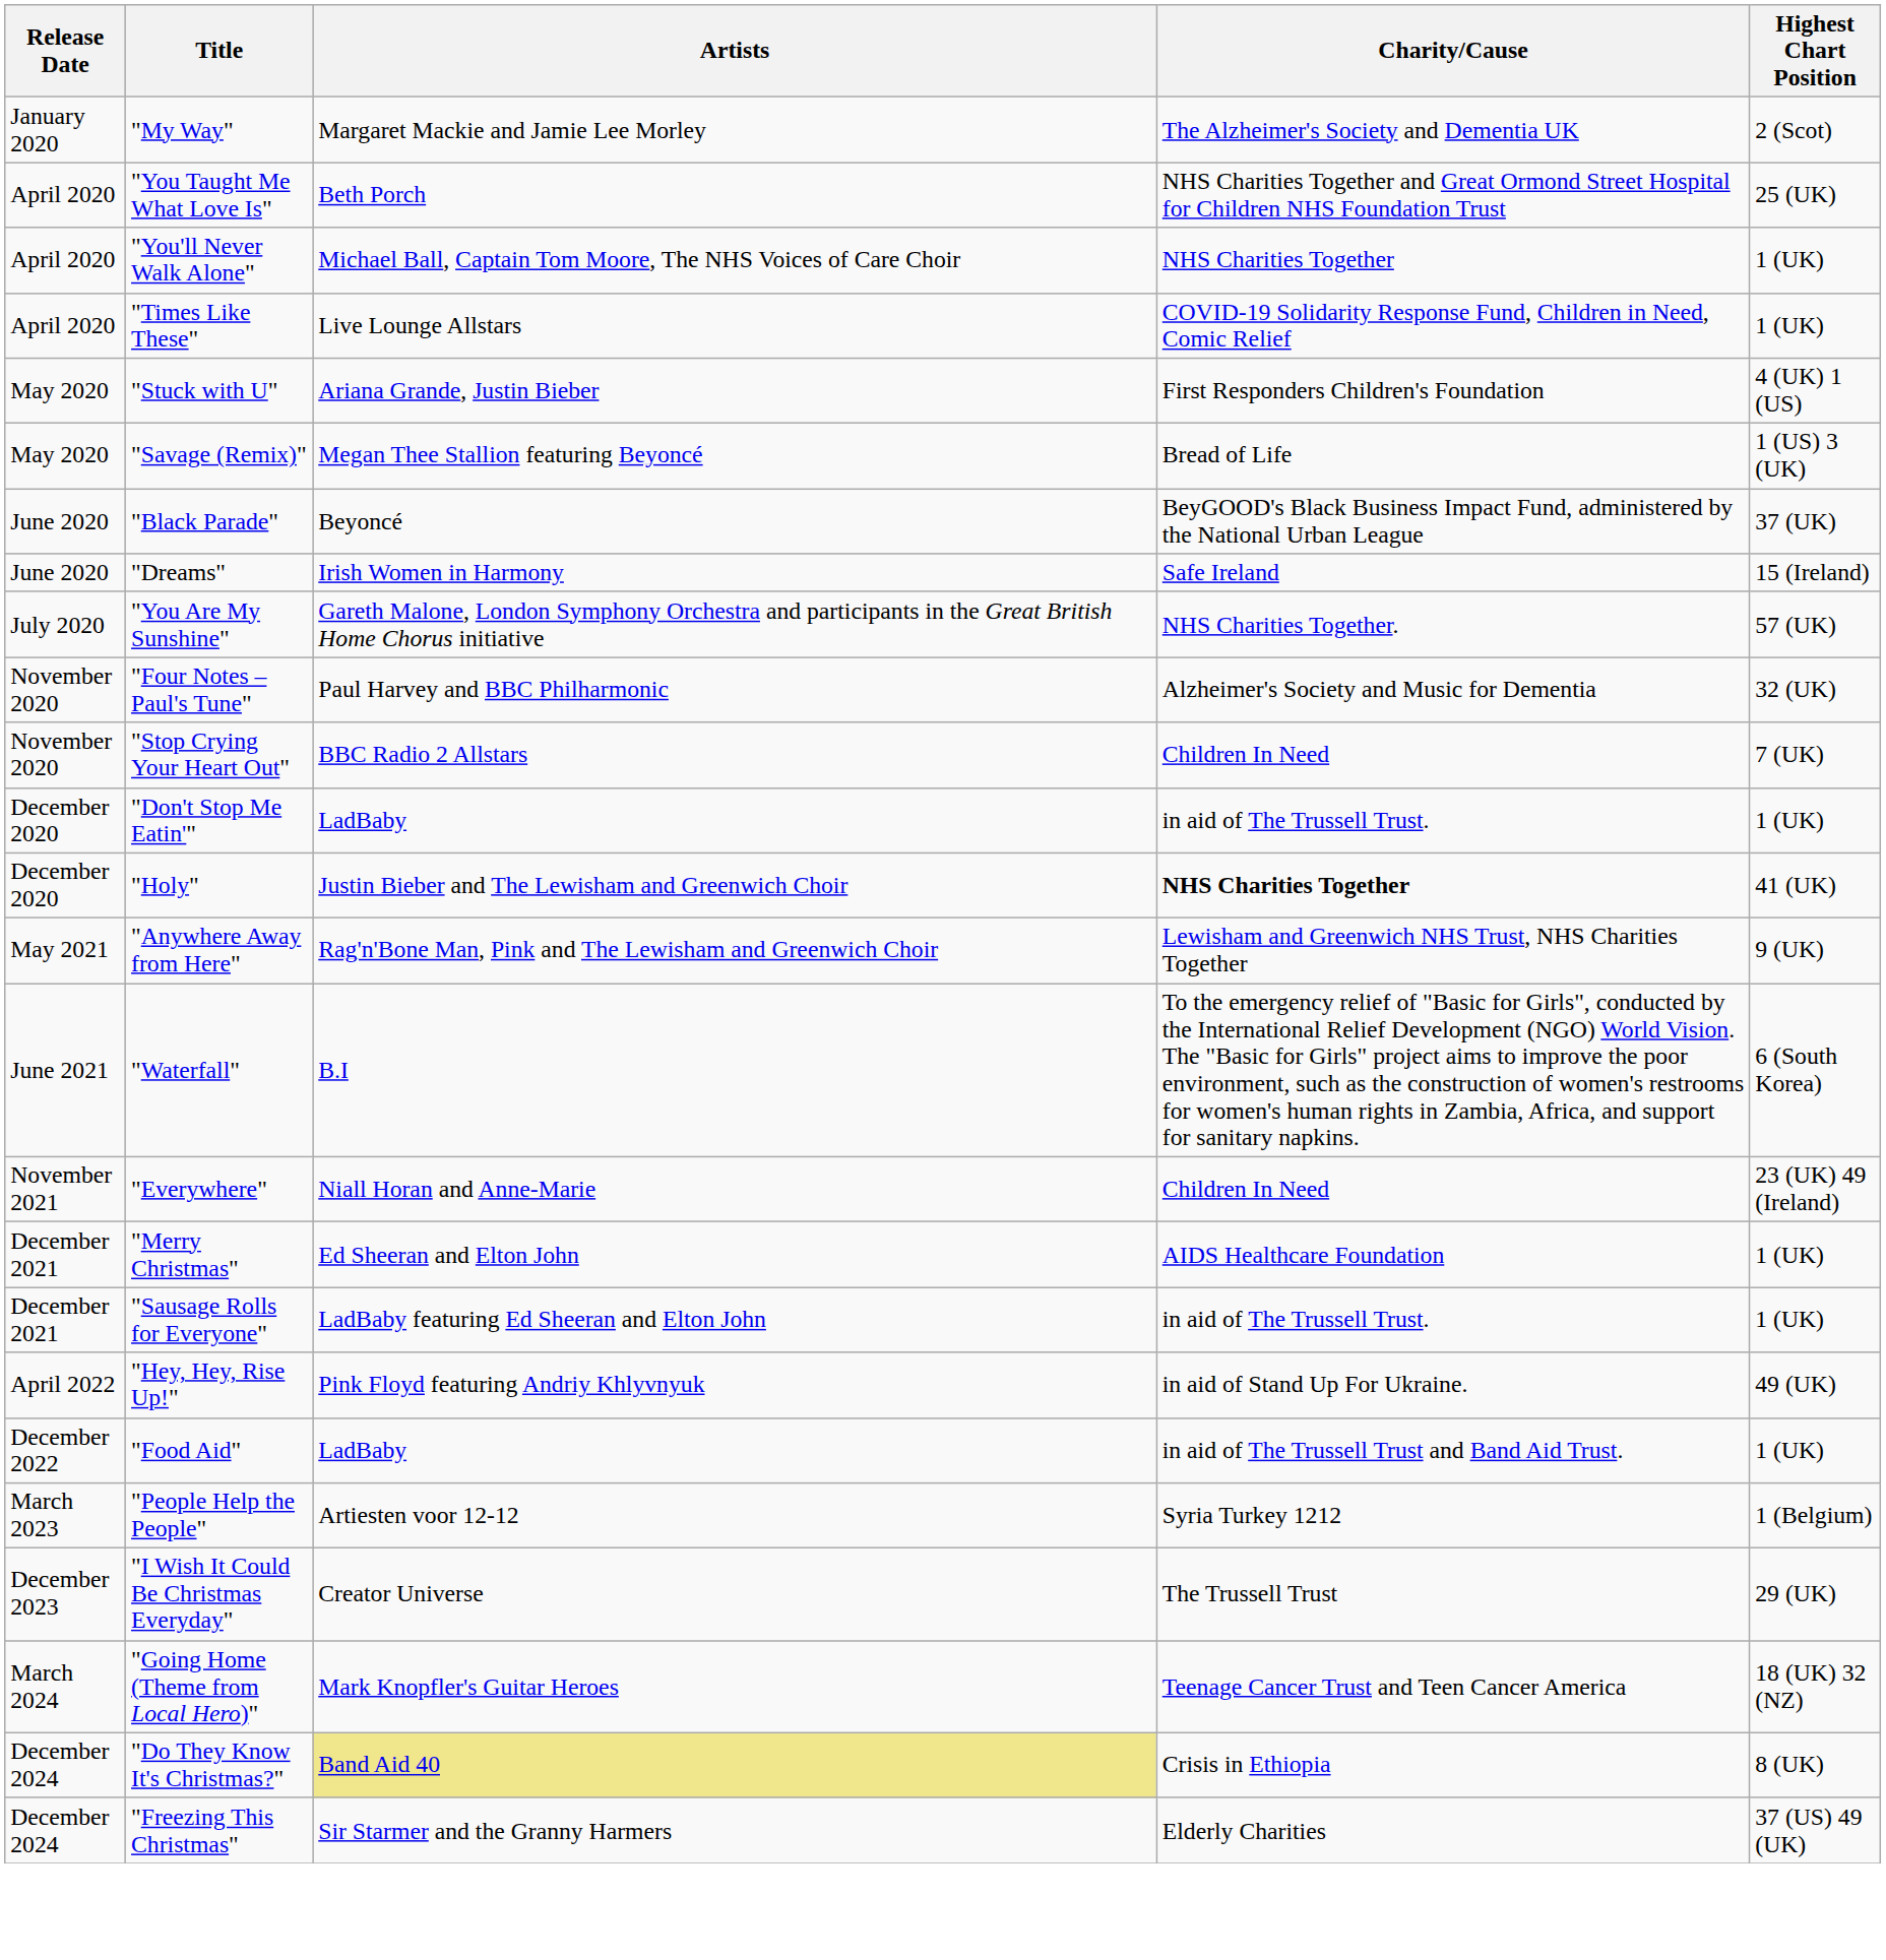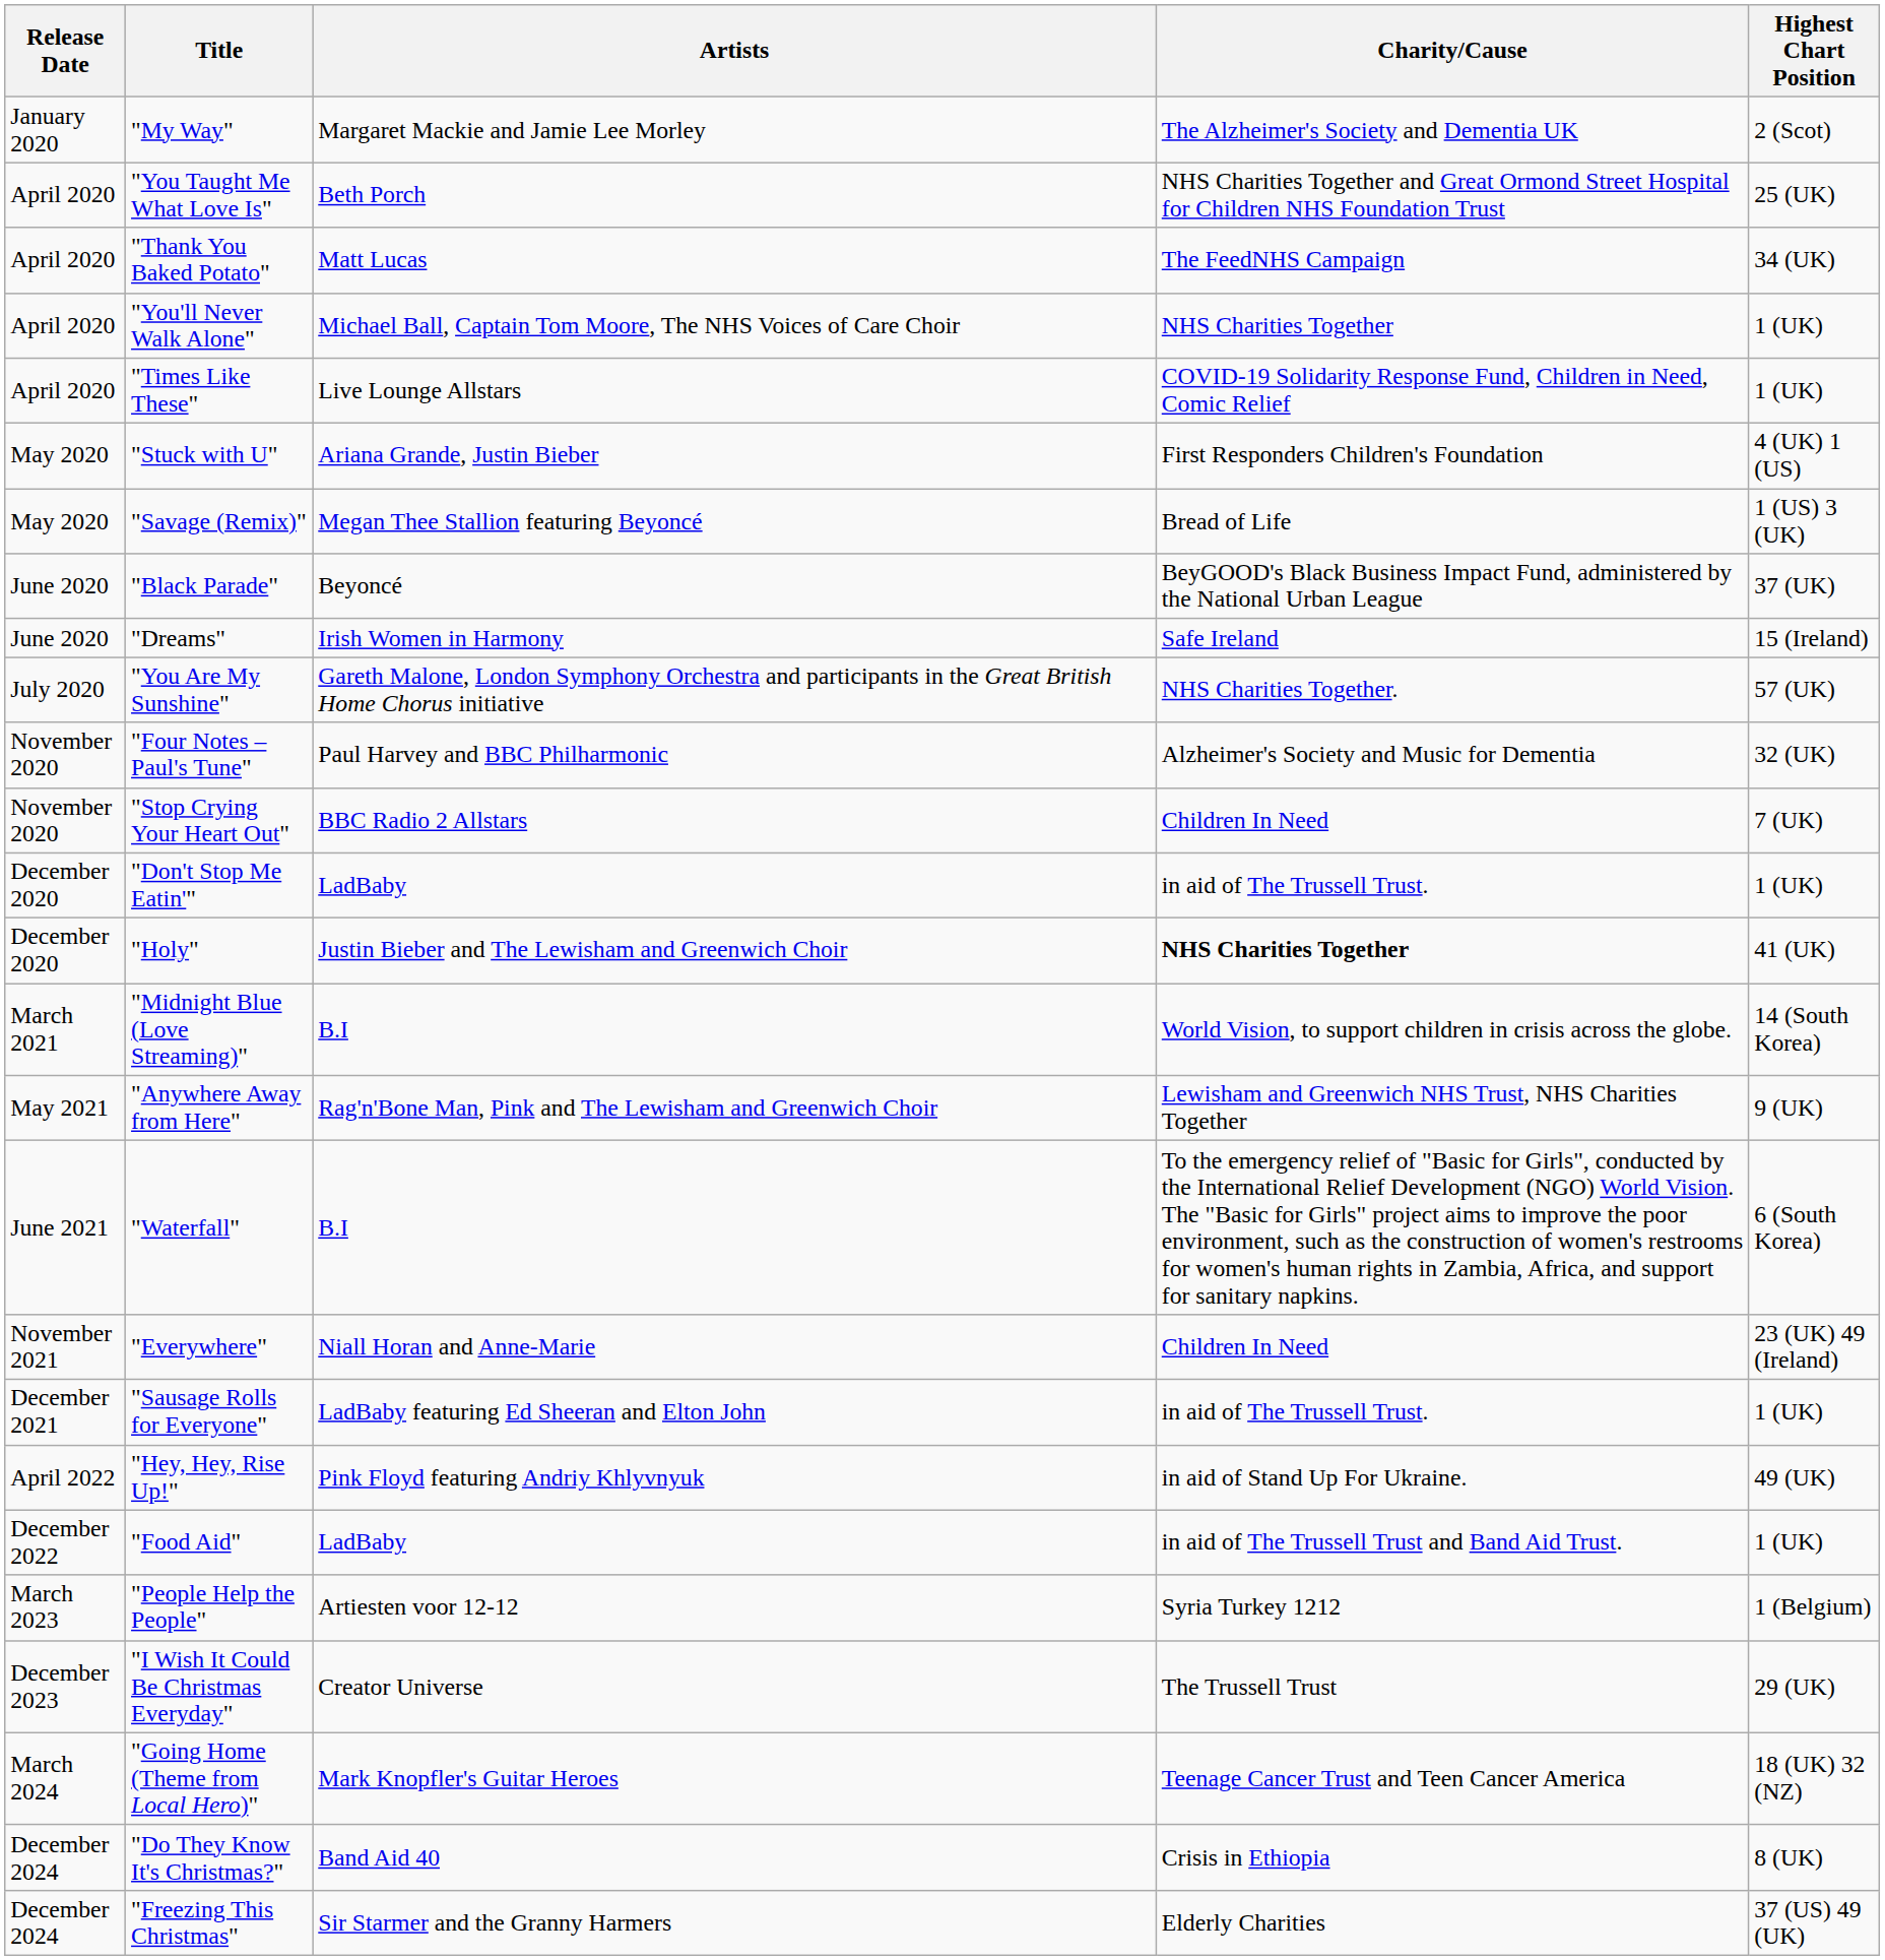+ row: April 2020 | "Thank You Baked Potato" | Matt Lucas | The FeedNHS Campaign | 34 (UK)
+ row: March 2021 | "Midnight Blue (Love Streaming)" | B.I | World Vision, to support children in crisis across the globe. | 14 (South Korea)
- row: December 2021 | "Merry Christmas" | Ed Sheeran and Elton John | AIDS Healthcare Foundation | 1 (UK)
"Do They Know It's Christmas?" | Artists: khaki background -> no background
